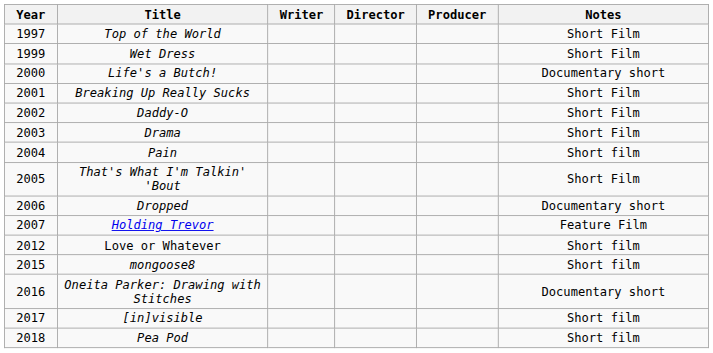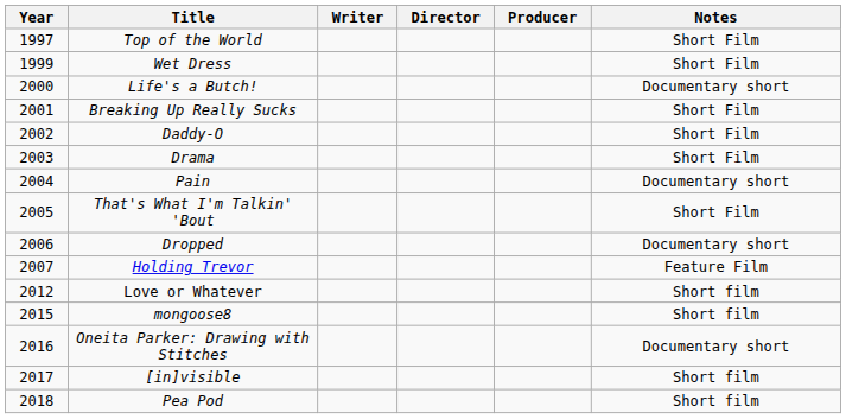Pain | Notes: Short film -> Documentary short
